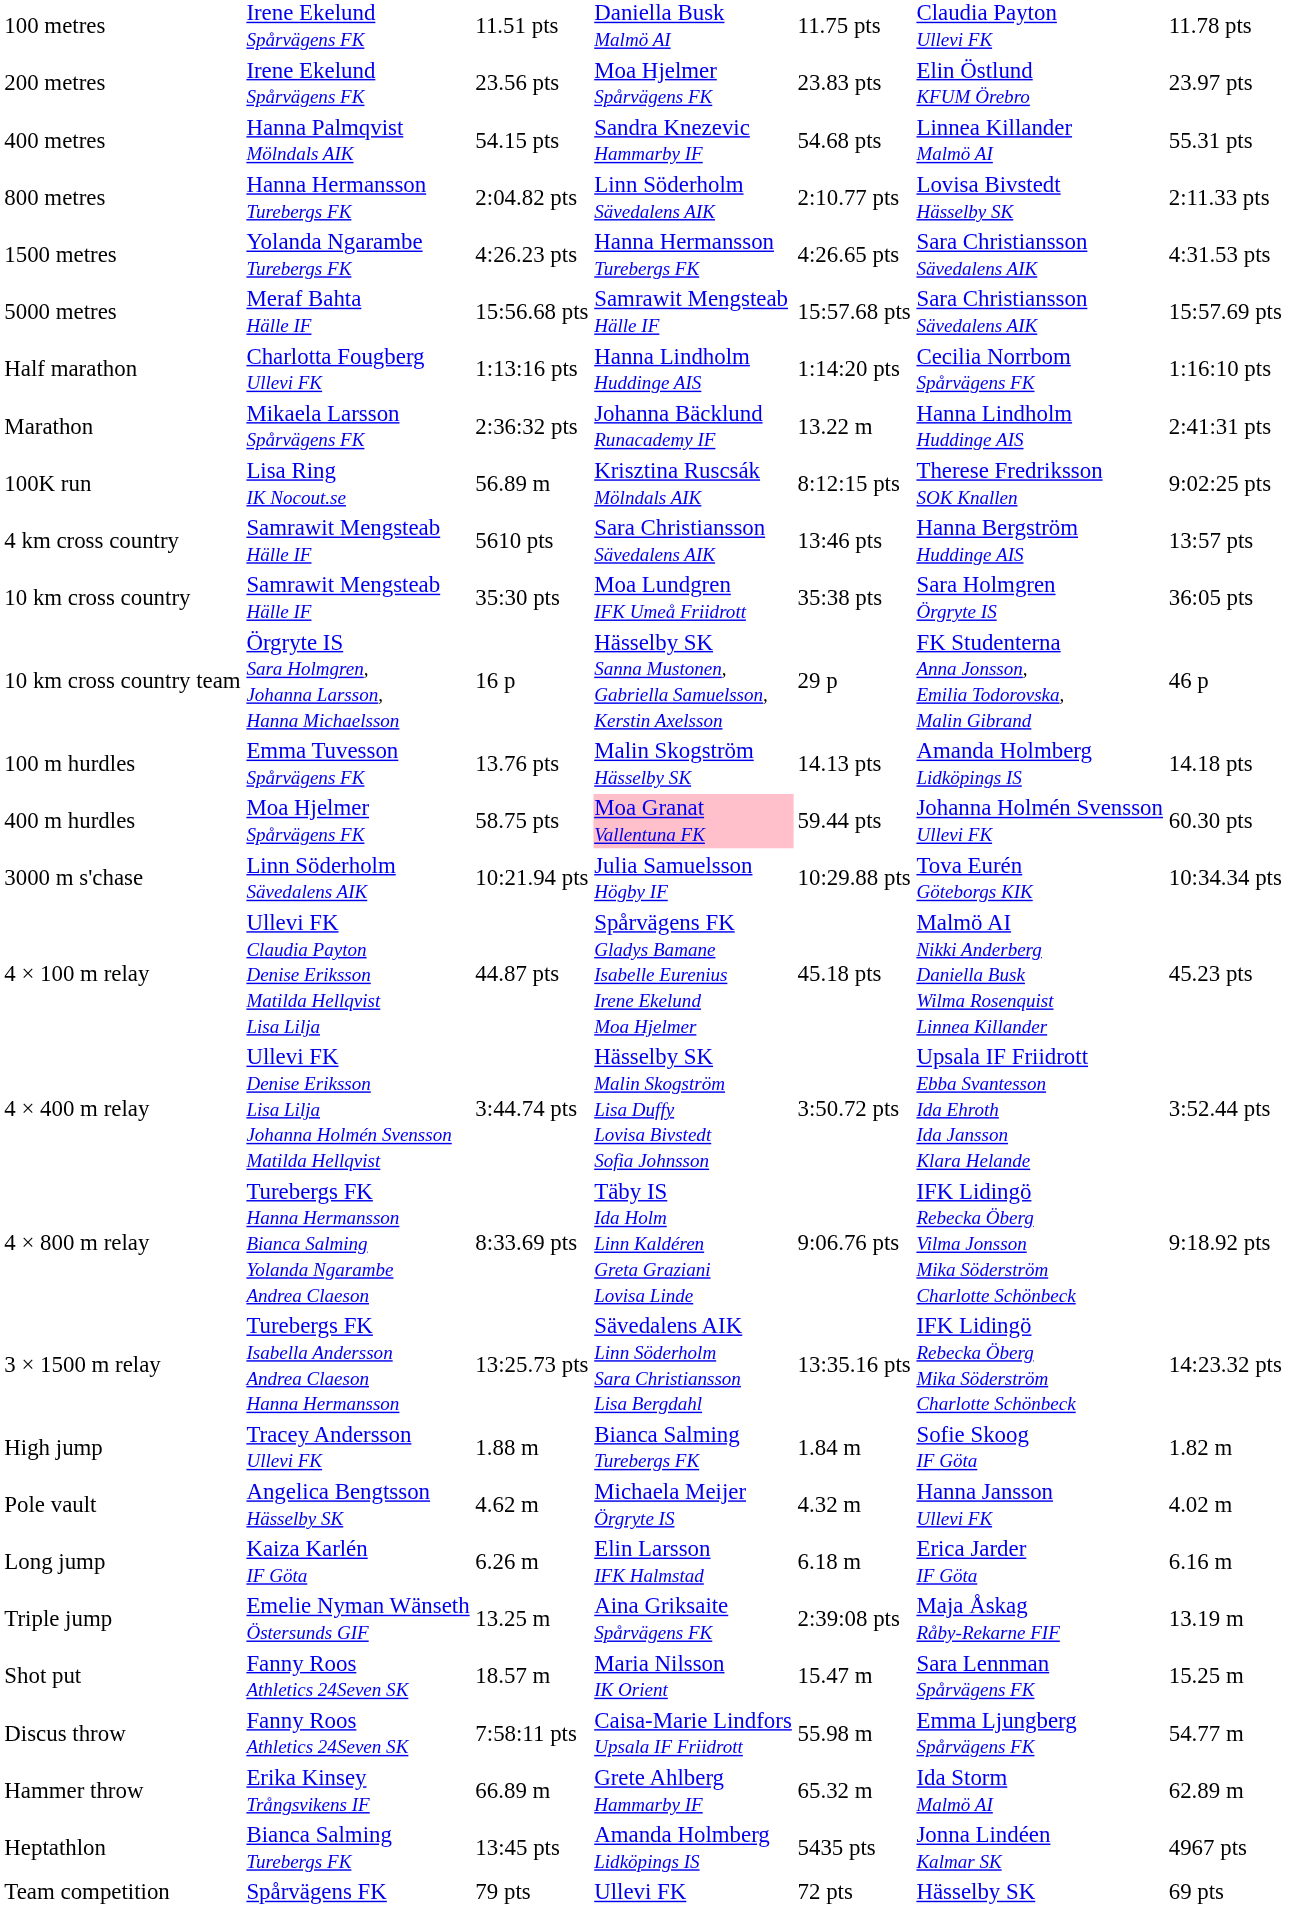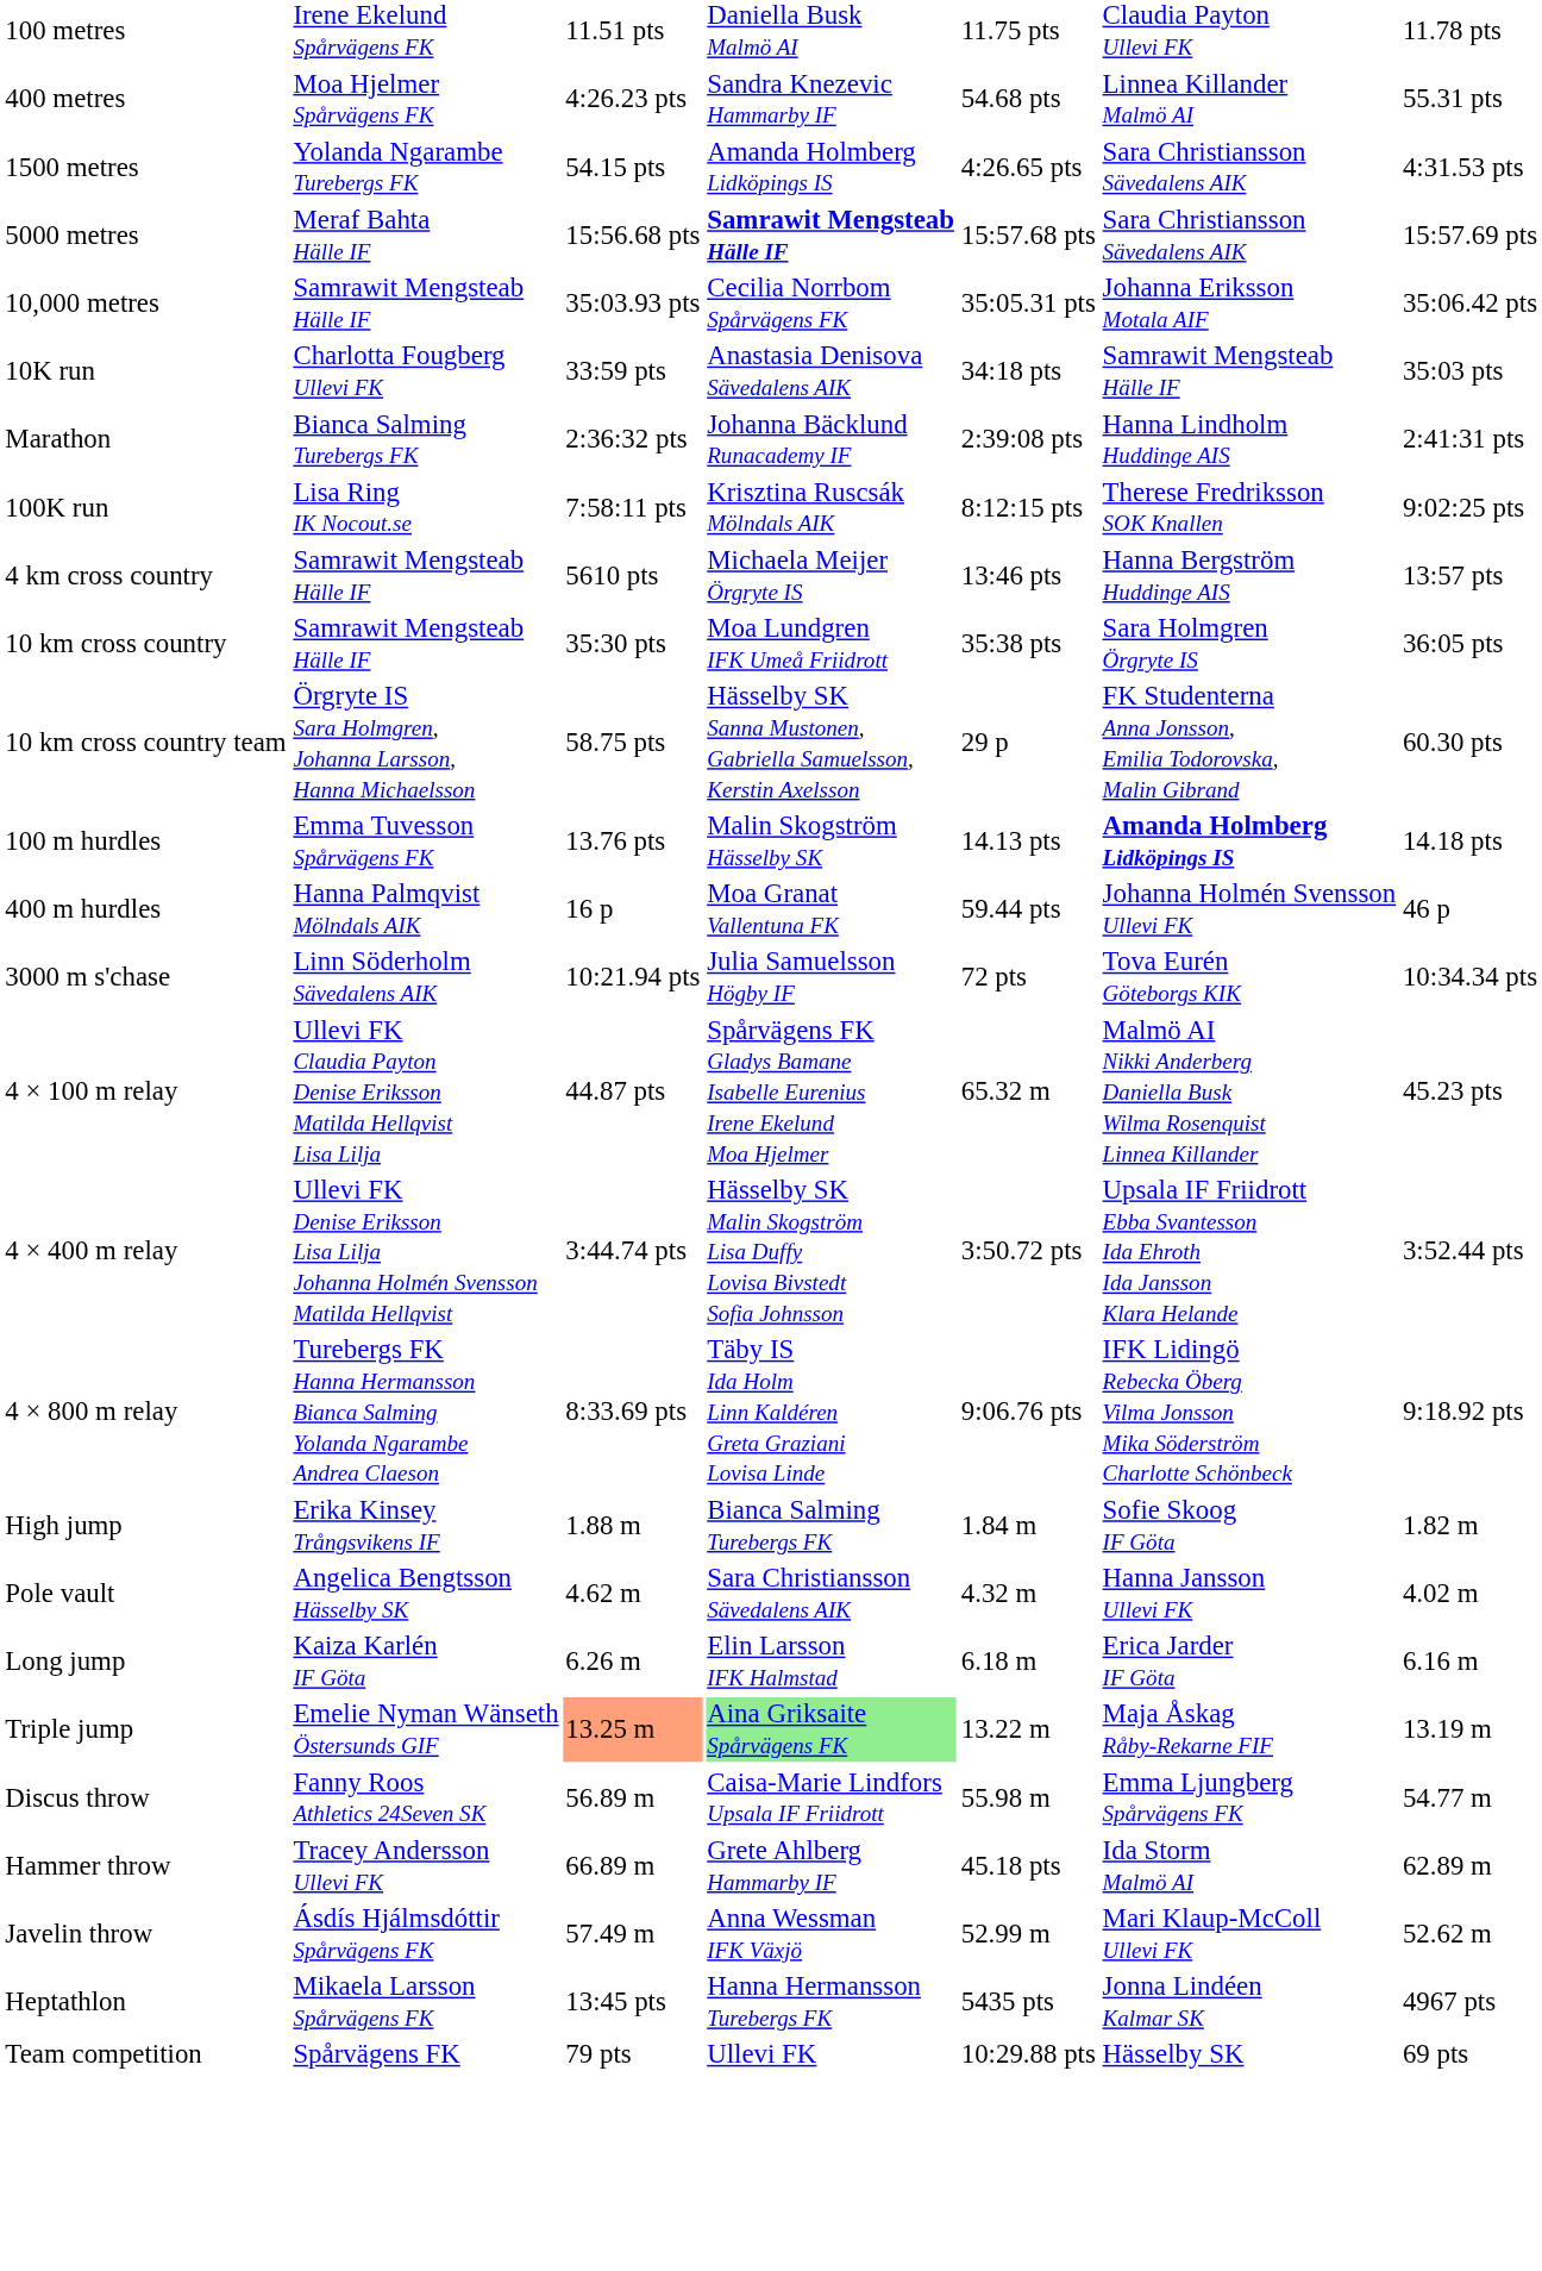- row: 200 metres | Irene Ekelund Spårvägens FK | 23.56 pts | Moa Hjelmer Spårvägens FK | 23.83 pts | Elin Östlund KFUM Örebro | 23.97 pts
400 metres | column 2: Hanna Palmqvist Mölndals AIK -> Moa Hjelmer Spårvägens FK
400 metres | column 3: 54.15 pts -> 4:26.23 pts
- row: 800 metres | Hanna Hermansson Turebergs FK | 2:04.82 pts | Linn Söderholm Sävedalens AIK | 2:10.77 pts | Lovisa Bivstedt Hässelby SK | 2:11.33 pts
1500 metres | column 3: 4:26.23 pts -> 54.15 pts
1500 metres | column 4: Hanna Hermansson Turebergs FK -> Amanda Holmberg Lidköpings IS
5000 metres | column 4: normal -> bold
+ row: 10,000 metres | Samrawit Mengsteab Hälle IF | 35:03.93 pts | Cecilia Norrbom Spårvägens FK | 35:05.31 pts | Johanna Eriksson Motala AIF | 35:06.42 pts
+ row: 10K run | Charlotta Fougberg Ullevi FK | 33:59 pts | Anastasia Denisova Sävedalens AIK | 34:18 pts | Samrawit Mengsteab Hälle IF | 35:03 pts
- row: Half marathon | Charlotta Fougberg Ullevi FK | 1:13:16 pts | Hanna Lindholm Huddinge AIS | 1:14:20 pts | Cecilia Norrbom Spårvägens FK | 1:16:10 pts
Marathon | column 2: Mikaela Larsson Spårvägens FK -> Bianca Salming Turebergs FK
Marathon | column 5: 13.22 m -> 2:39:08 pts
100K run | column 3: 56.89 m -> 7:58:11 pts
4 km cross country | column 4: Sara Christiansson Sävedalens AIK -> Michaela Meijer Örgryte IS
10 km cross country team | column 3: 16 p -> 58.75 pts
10 km cross country team | column 7: 46 p -> 60.30 pts
100 m hurdles | column 6: normal -> bold
400 m hurdles | column 2: Moa Hjelmer Spårvägens FK -> Hanna Palmqvist Mölndals AIK
400 m hurdles | column 3: 58.75 pts -> 16 p
400 m hurdles | column 4: pink background -> no background
400 m hurdles | column 7: 60.30 pts -> 46 p
3000 m s'chase | column 5: 10:29.88 pts -> 72 pts
4 × 100 m relay | column 5: 45.18 pts -> 65.32 m
- row: 3 × 1500 m relay | Turebergs FK Isabella Andersson Andrea Claeson Hanna Hermansson | 13:25.73 pts | Sävedalens AIK Linn Söderholm Sara Christiansson Lisa Bergdahl | 13:35.16 pts | IFK Lidingö Rebecka Öberg Mika Söderström Charlotte Schönbeck | 14:23.32 pts
High jump | column 2: Tracey Andersson Ullevi FK -> Erika Kinsey Trångsvikens IF
Pole vault | column 4: Michaela Meijer Örgryte IS -> Sara Christiansson Sävedalens AIK
Triple jump | column 3: no background -> lightsalmon background
Triple jump | column 4: no background -> lightgreen background
Triple jump | column 5: 2:39:08 pts -> 13.22 m
- row: Shot put | Fanny Roos Athletics 24Seven SK | 18.57 m | Maria Nilsson IK Orient | 15.47 m | Sara Lennman Spårvägens FK | 15.25 m
Discus throw | column 3: 7:58:11 pts -> 56.89 m
Hammer throw | column 2: Erika Kinsey Trångsvikens IF -> Tracey Andersson Ullevi FK
Hammer throw | column 5: 65.32 m -> 45.18 pts
+ row: Javelin throw | Ásdís Hjálmsdóttir Spårvägens FK | 57.49 m | Anna Wessman IFK Växjö | 52.99 m | Mari Klaup-McColl Ullevi FK | 52.62 m
Heptathlon | column 2: Bianca Salming Turebergs FK -> Mikaela Larsson Spårvägens FK
Heptathlon | column 4: Amanda Holmberg Lidköpings IS -> Hanna Hermansson Turebergs FK
Team competition | column 5: 72 pts -> 10:29.88 pts
